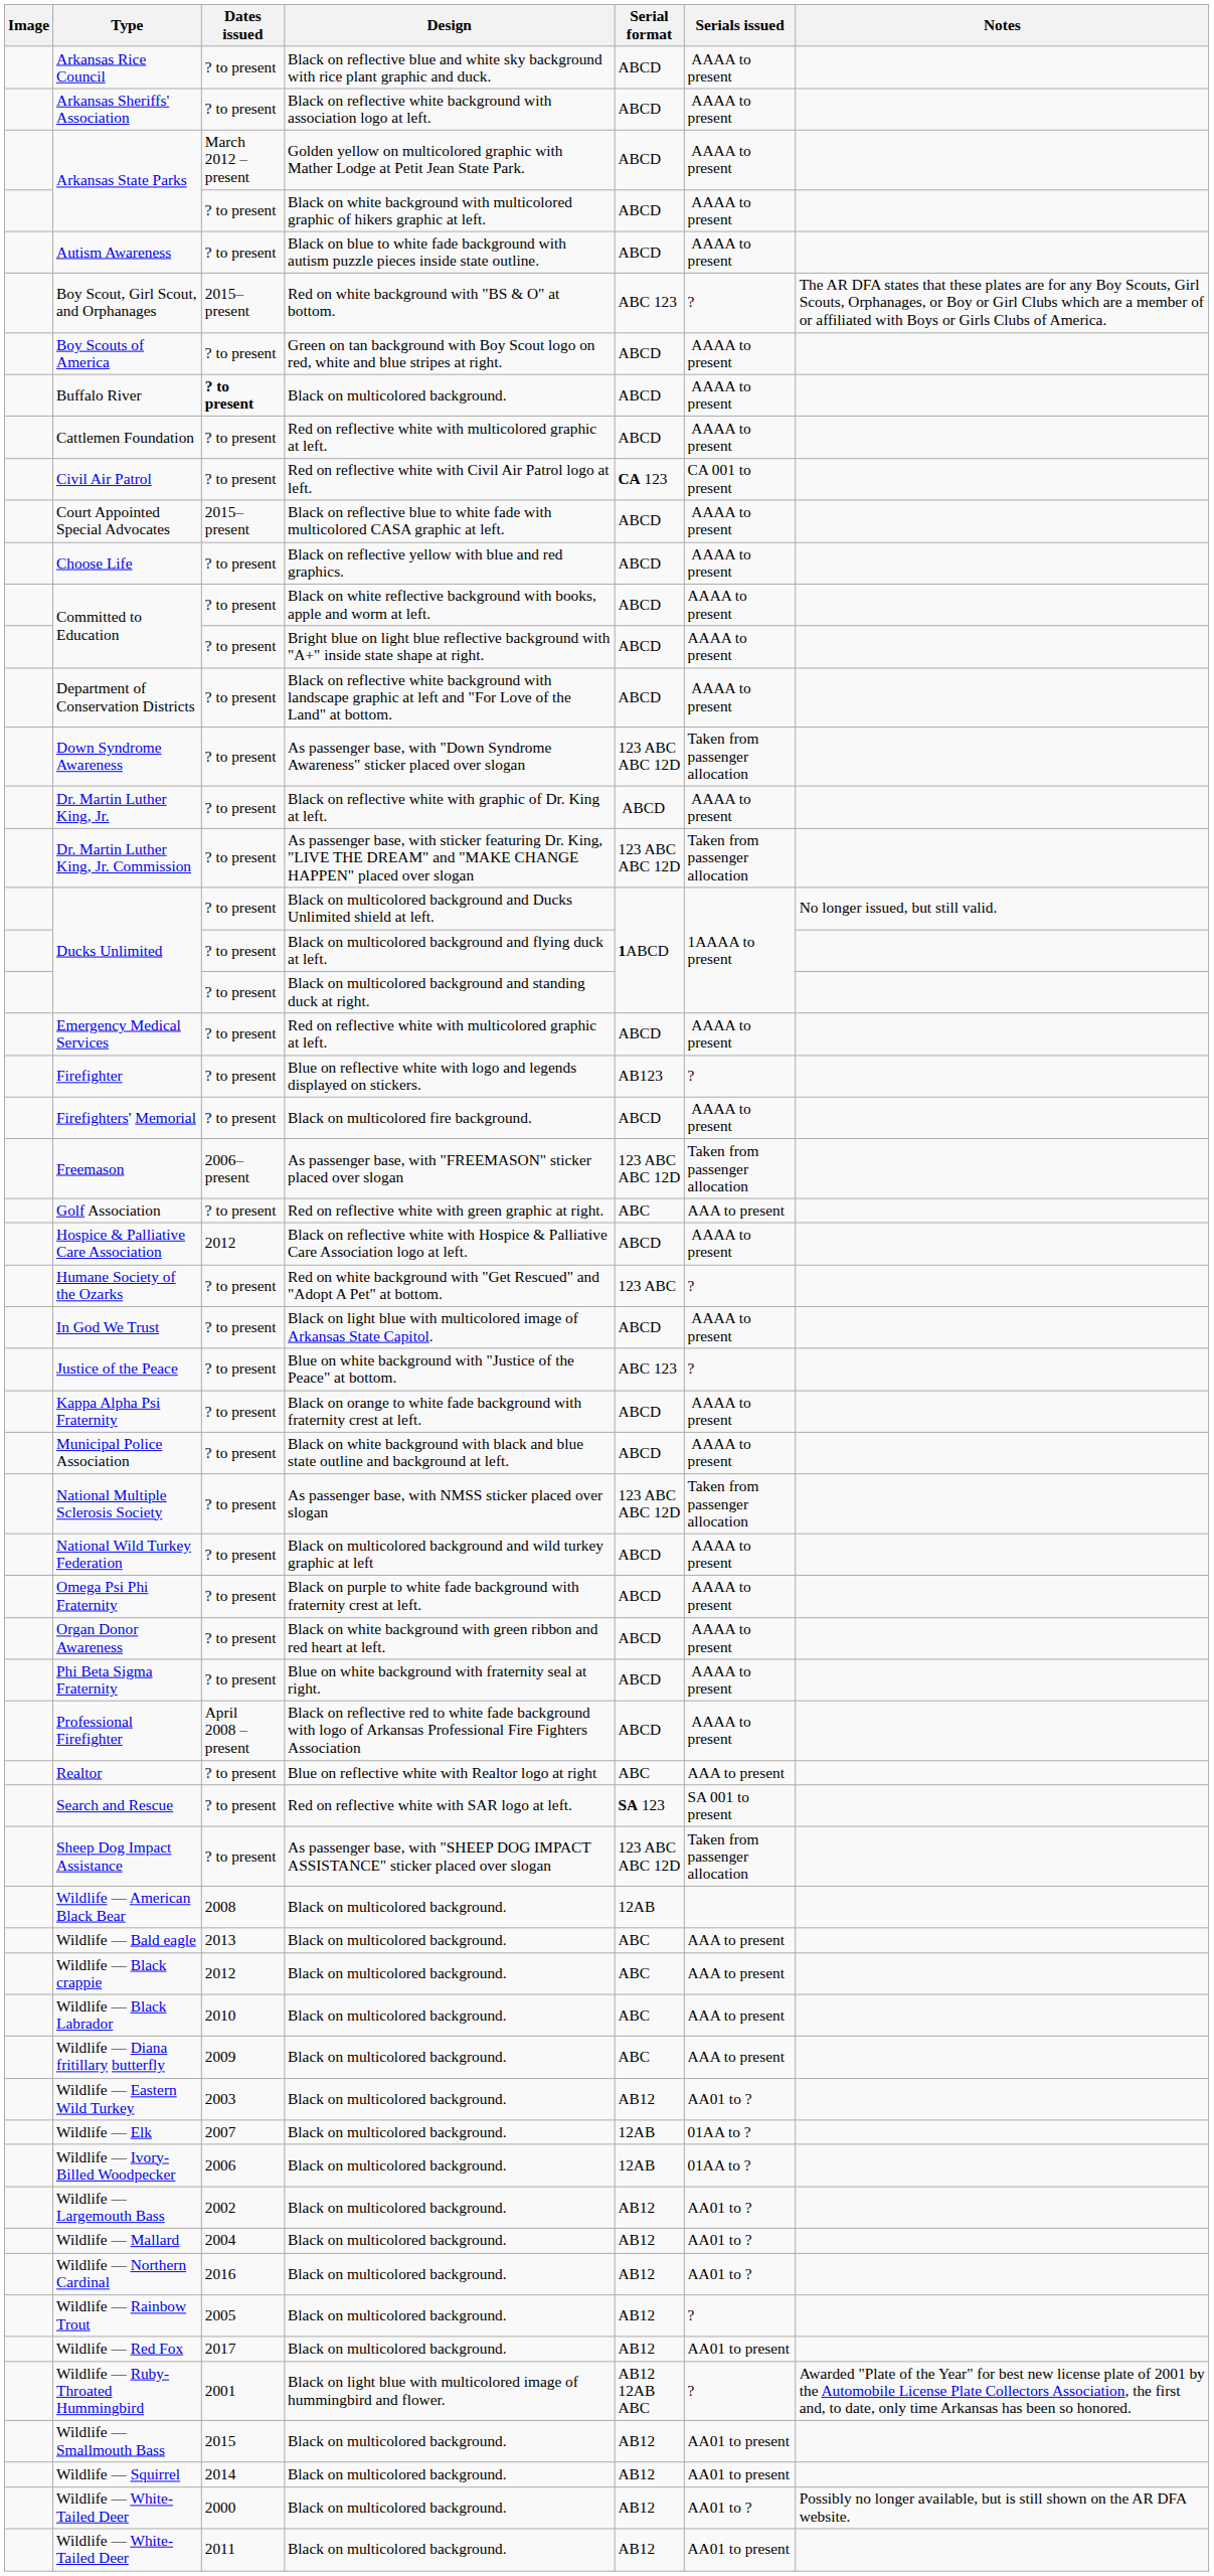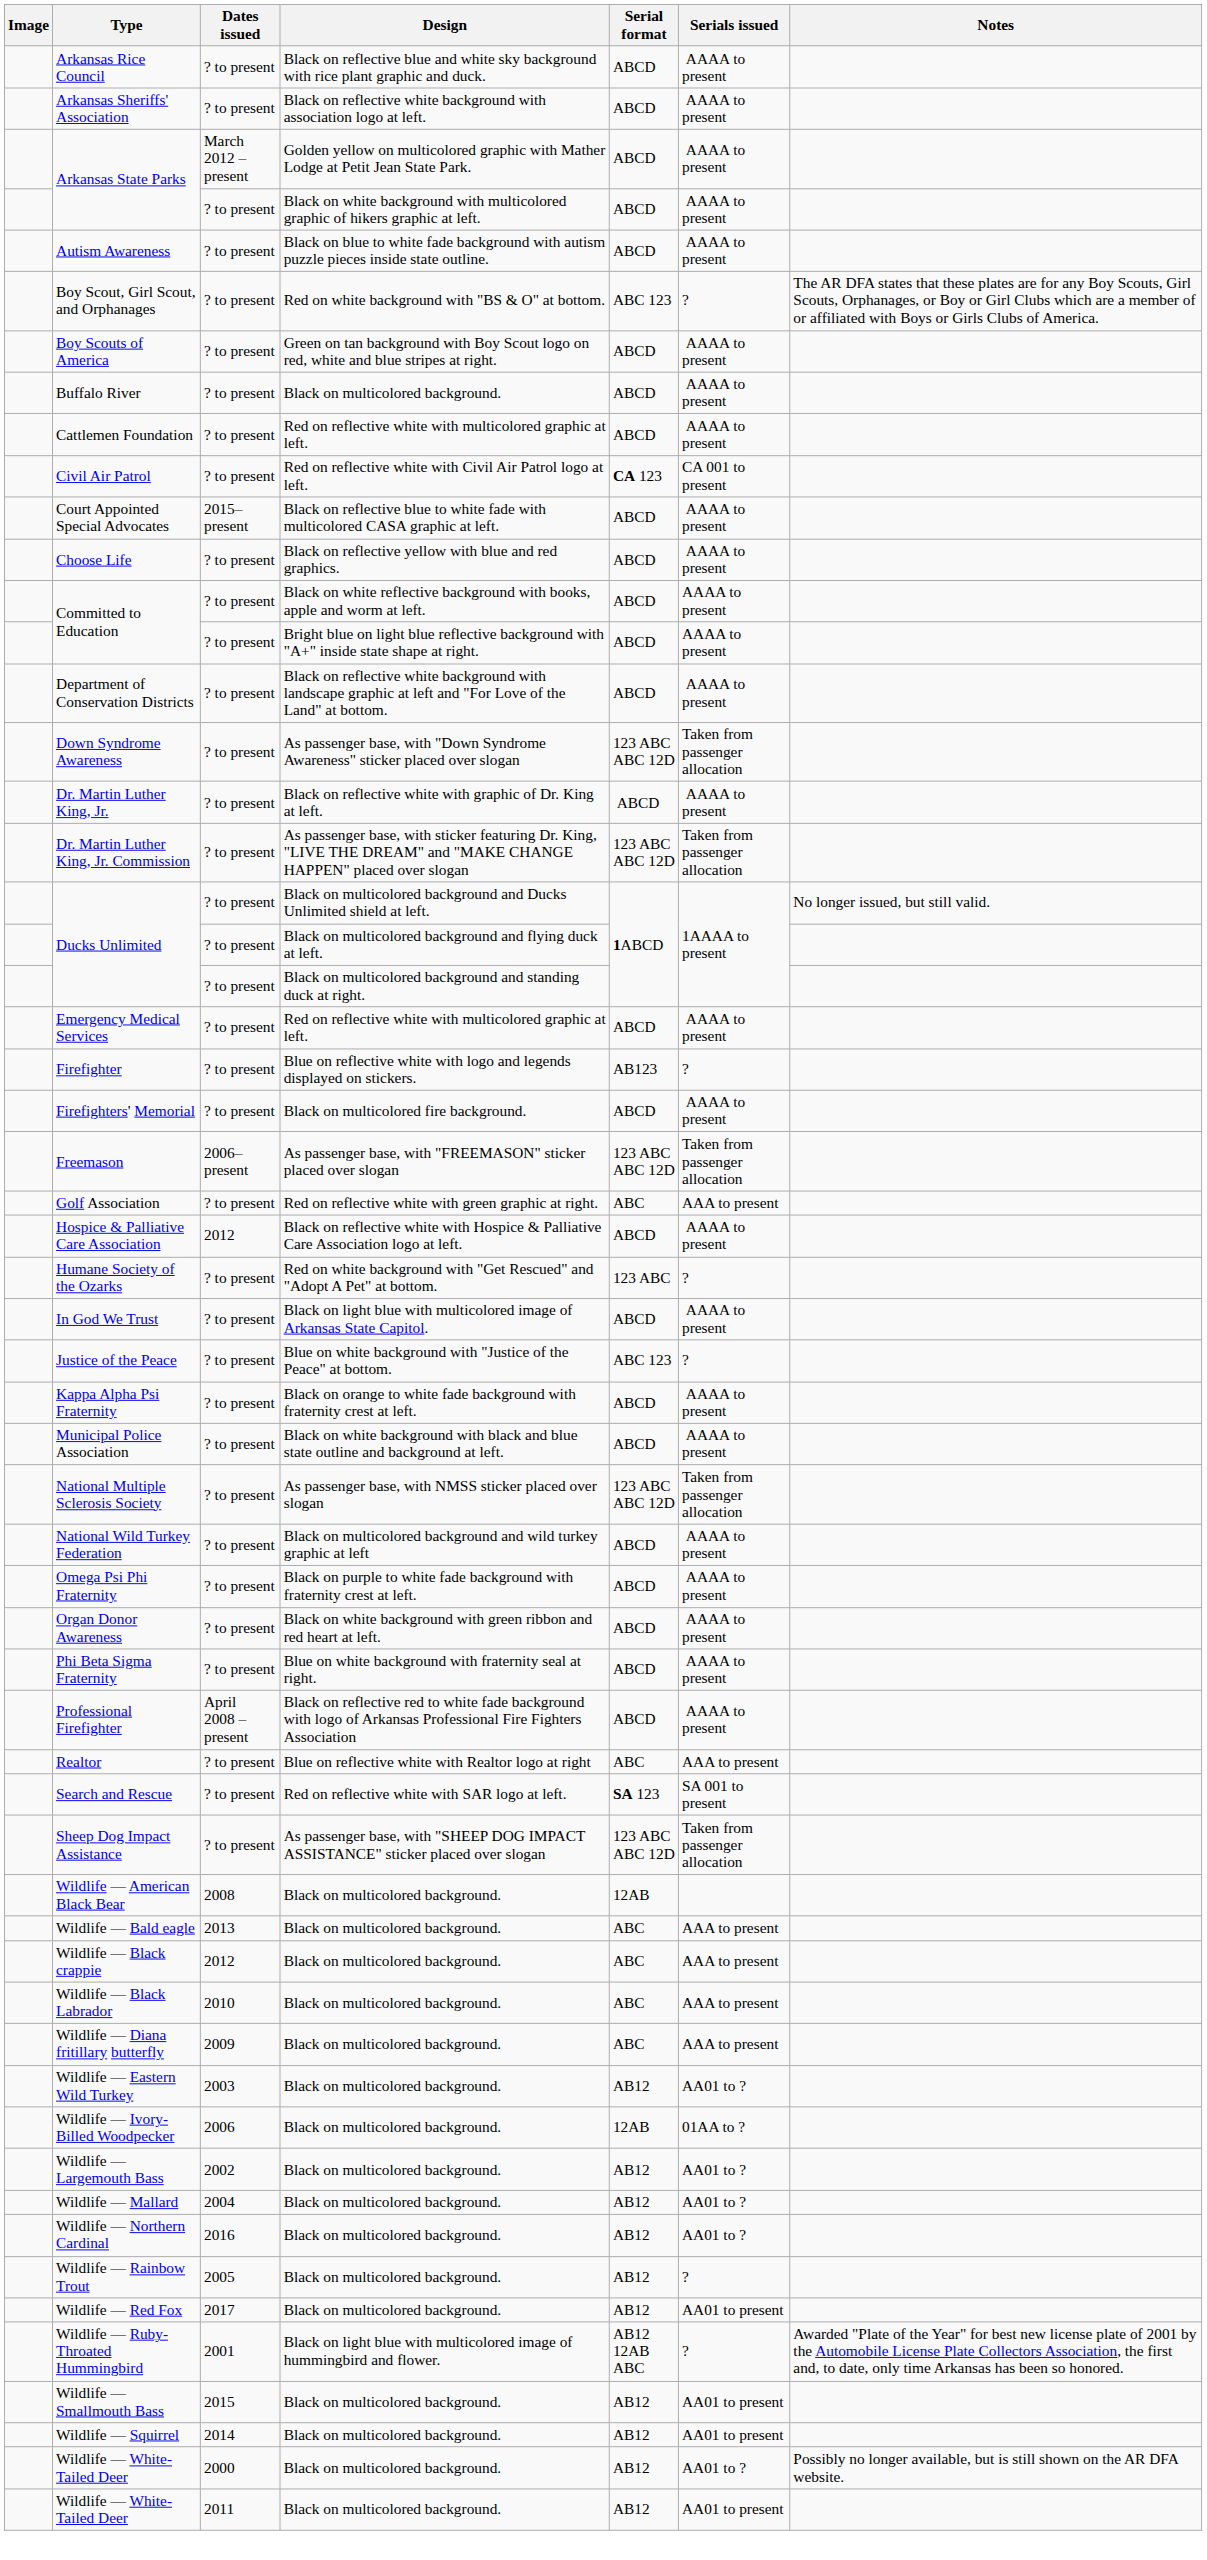Boy Scout, Girl Scout, and Orphanages | Dates issued: 2015–present -> ? to present
Buffalo River | Dates issued: bold -> normal
- row: Wildlife — Elk | 2007 | Black on multicolored background. | 12AB | 01AA to ?
